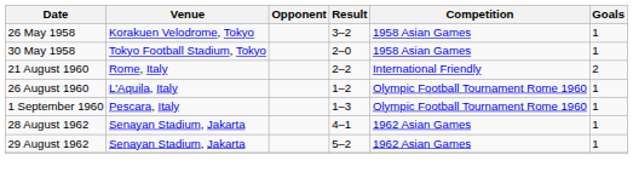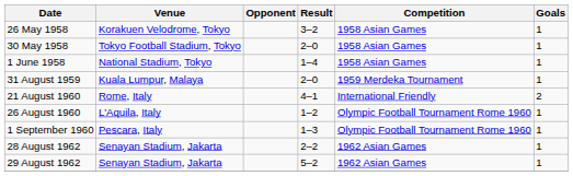+ row: 1 June 1958 | National Stadium, Tokyo | 1–4 | 1958 Asian Games | 1
+ row: 31 August 1959 | Kuala Lumpur, Malaya | 2–0 | 1959 Merdeka Tournament | 1
21 August 1960 | Result: 2–2 -> 4–1
28 August 1962 | Result: 4–1 -> 2–2
